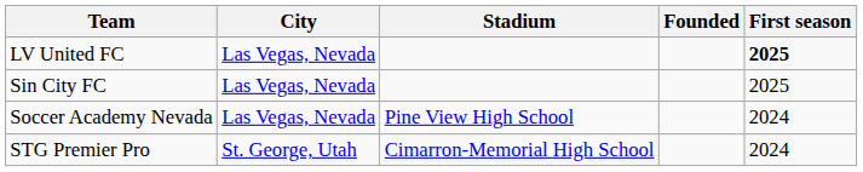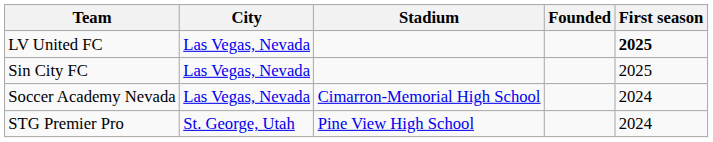Soccer Academy Nevada | Stadium: Pine View High School -> Cimarron-Memorial High School
STG Premier Pro | Stadium: Cimarron-Memorial High School -> Pine View High School
